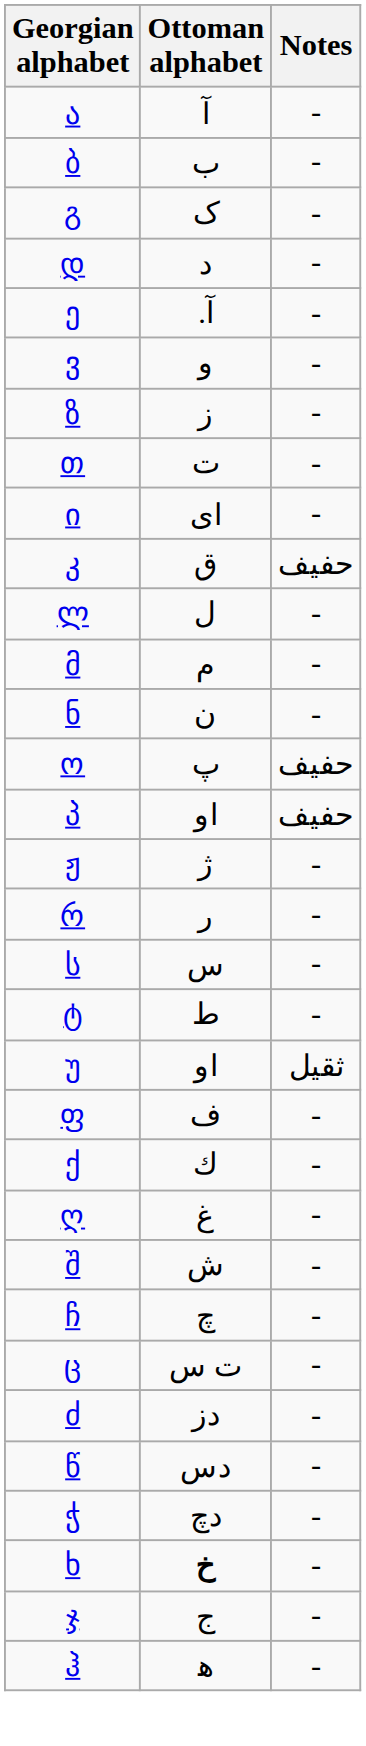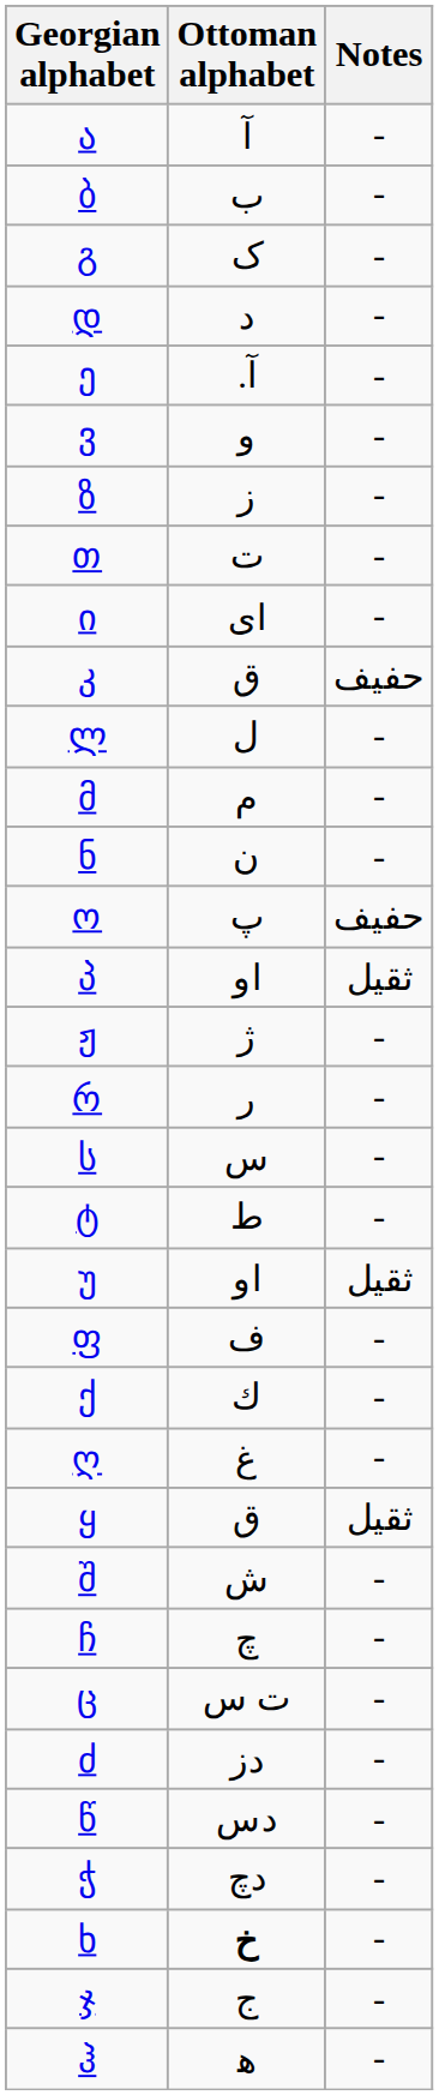პ | Notes: حفیف -> ثقیل
+ row: ყ | ق | ثقیل
